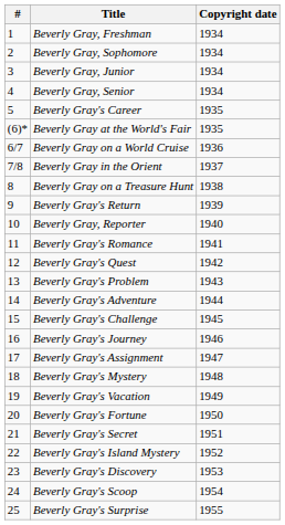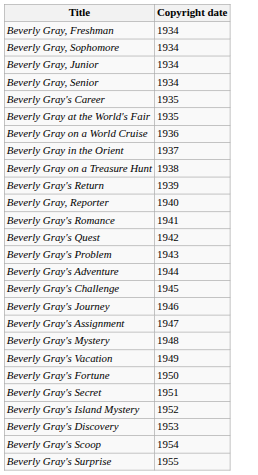- column: # | 1 | 2 | 3 | 4 | 5 | (6)* | 6/7 | 7/8 | 8 | 9 | 10 | 11 | 12 | 13 | 14 | 15 | 16 | 17 | 18 | 19 | 20 | 21 | 22 | 23 | 24 | 25
